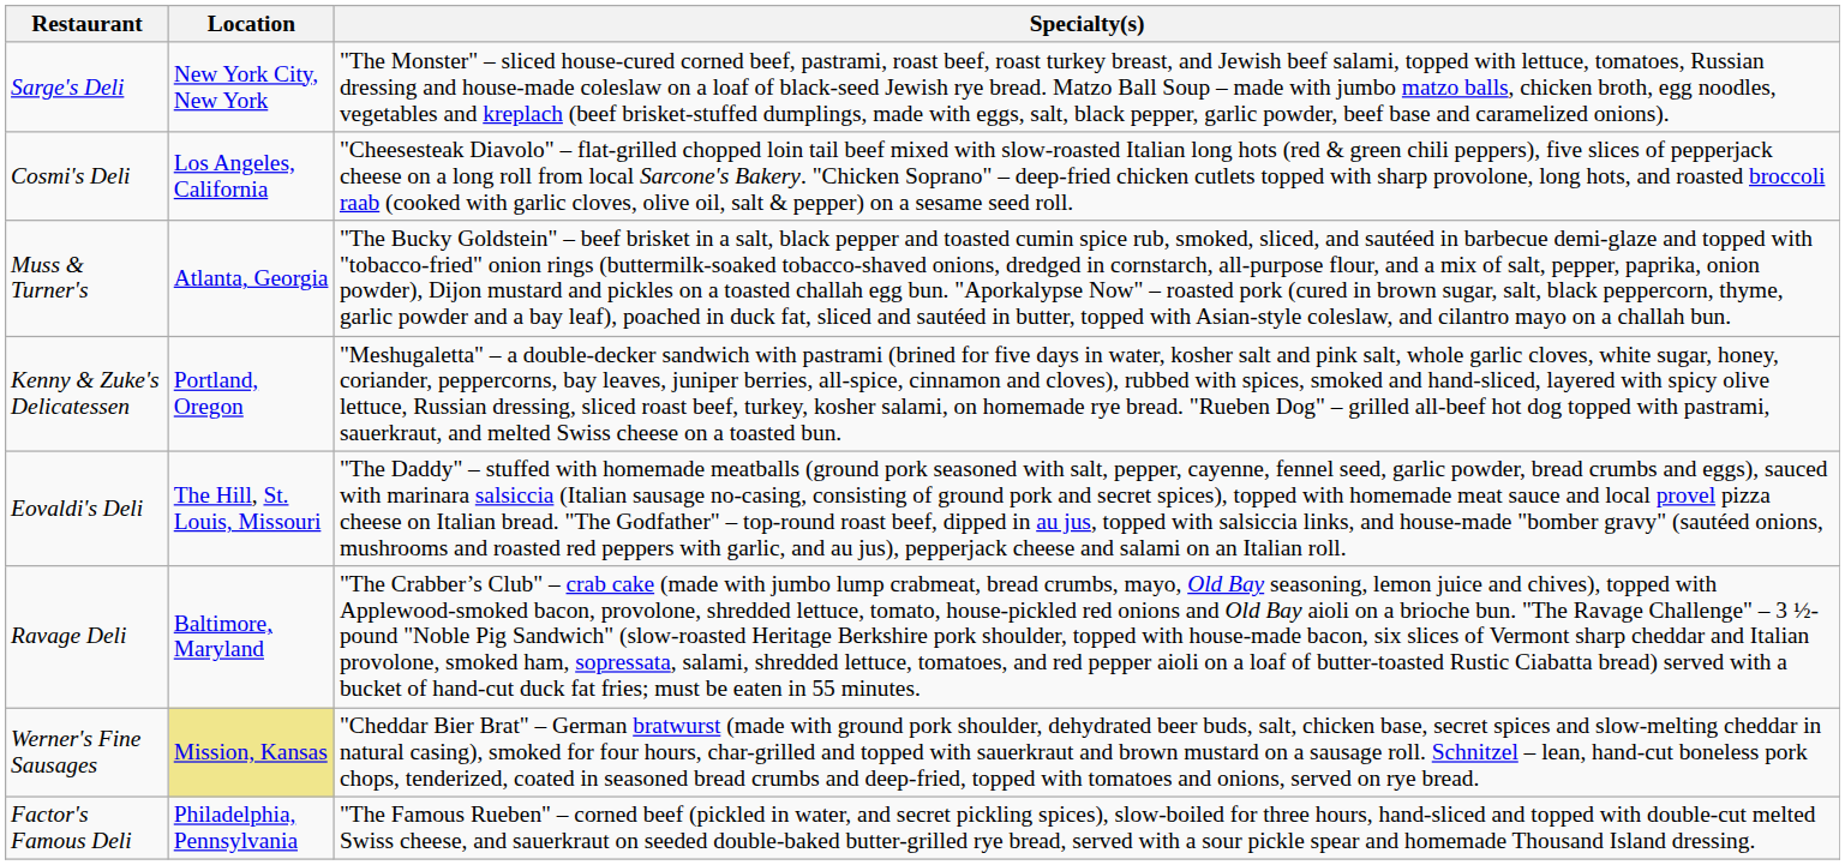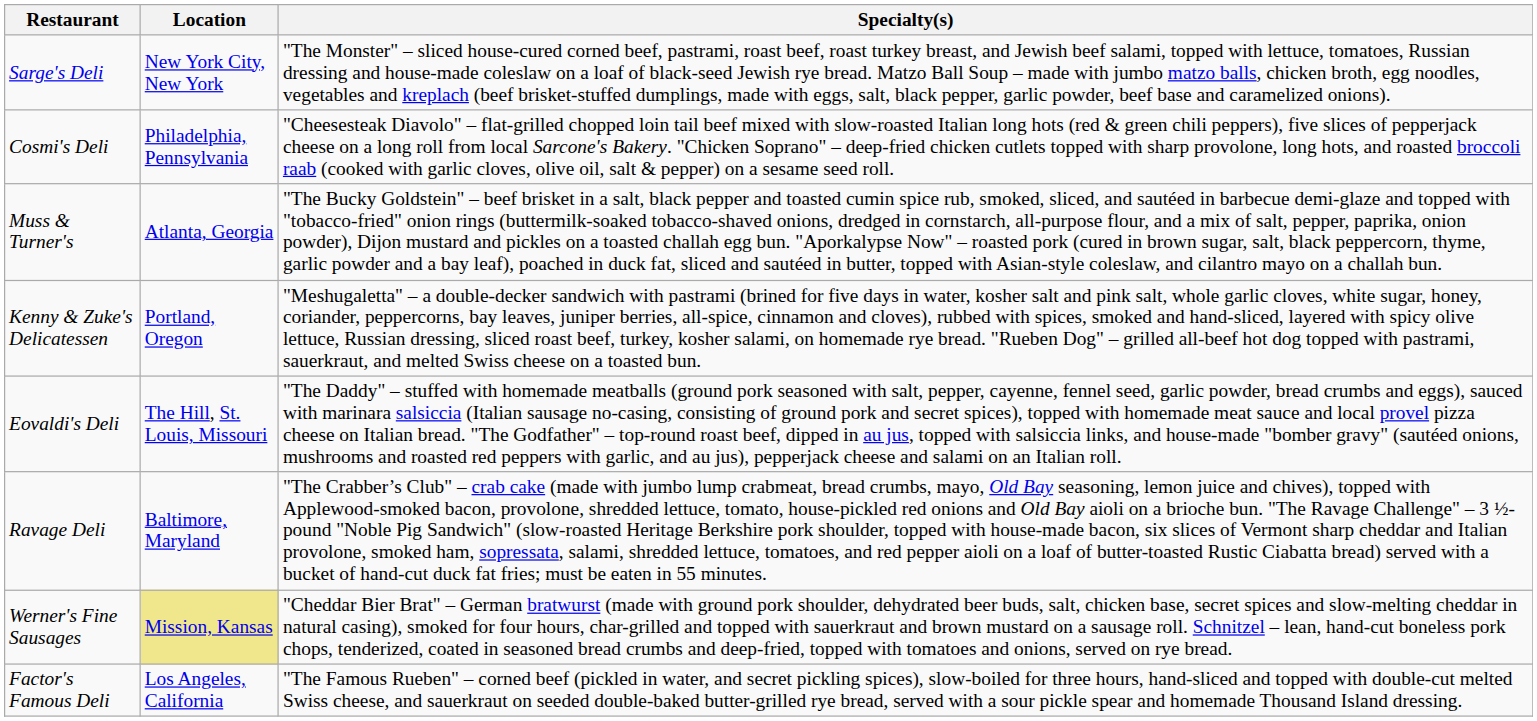Cosmi's Deli | Location: Los Angeles, California -> Philadelphia, Pennsylvania
Factor's Famous Deli | Location: Philadelphia, Pennsylvania -> Los Angeles, California
